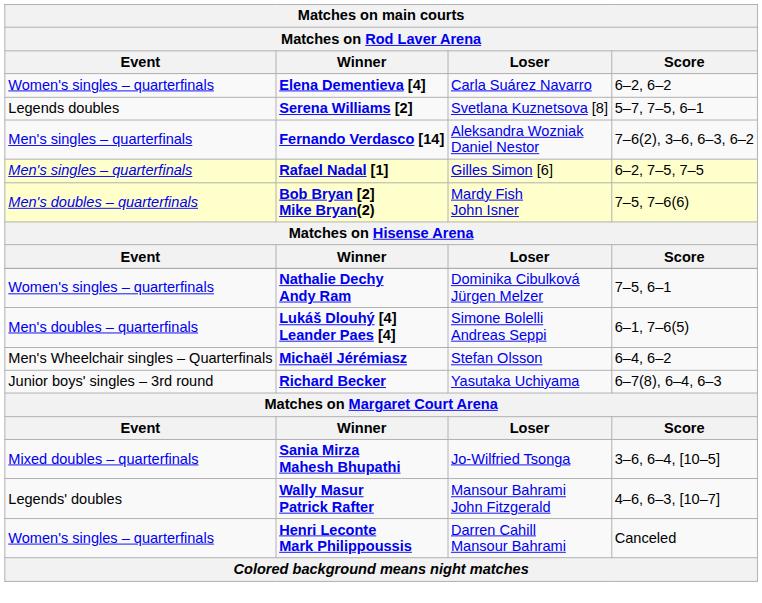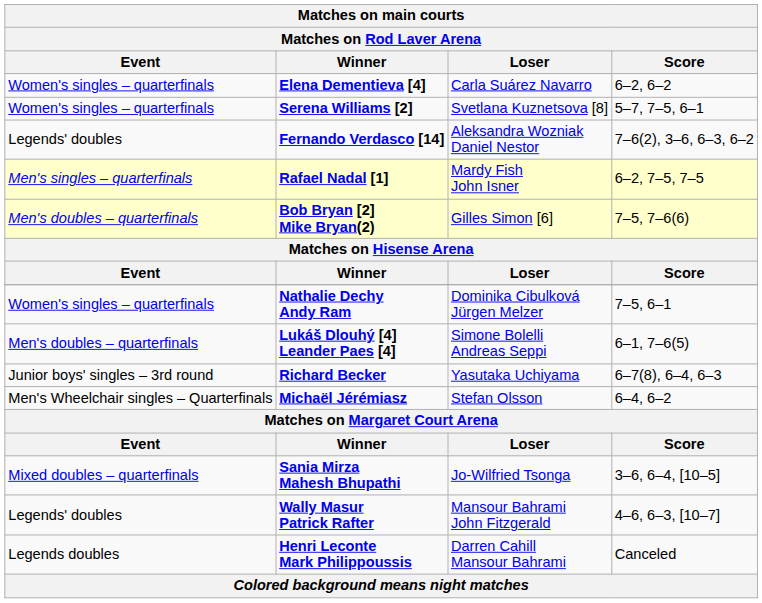Serena Williams [2] | Event: Legends doubles -> Women's singles – quarterfinals
Fernando Verdasco [14] | Event: Men's singles – quarterfinals -> Legends' doubles
Rafael Nadal [1] | Loser: Gilles Simon [6] -> Mardy Fish John Isner
Bob Bryan [2] Mike Bryan(2) | Loser: Mardy Fish John Isner -> Gilles Simon [6]
rows swapped: Richard Becker <-> Michaël Jérémiasz
Henri Leconte Mark Philippoussis | Event: Women's singles – quarterfinals -> Legends doubles
